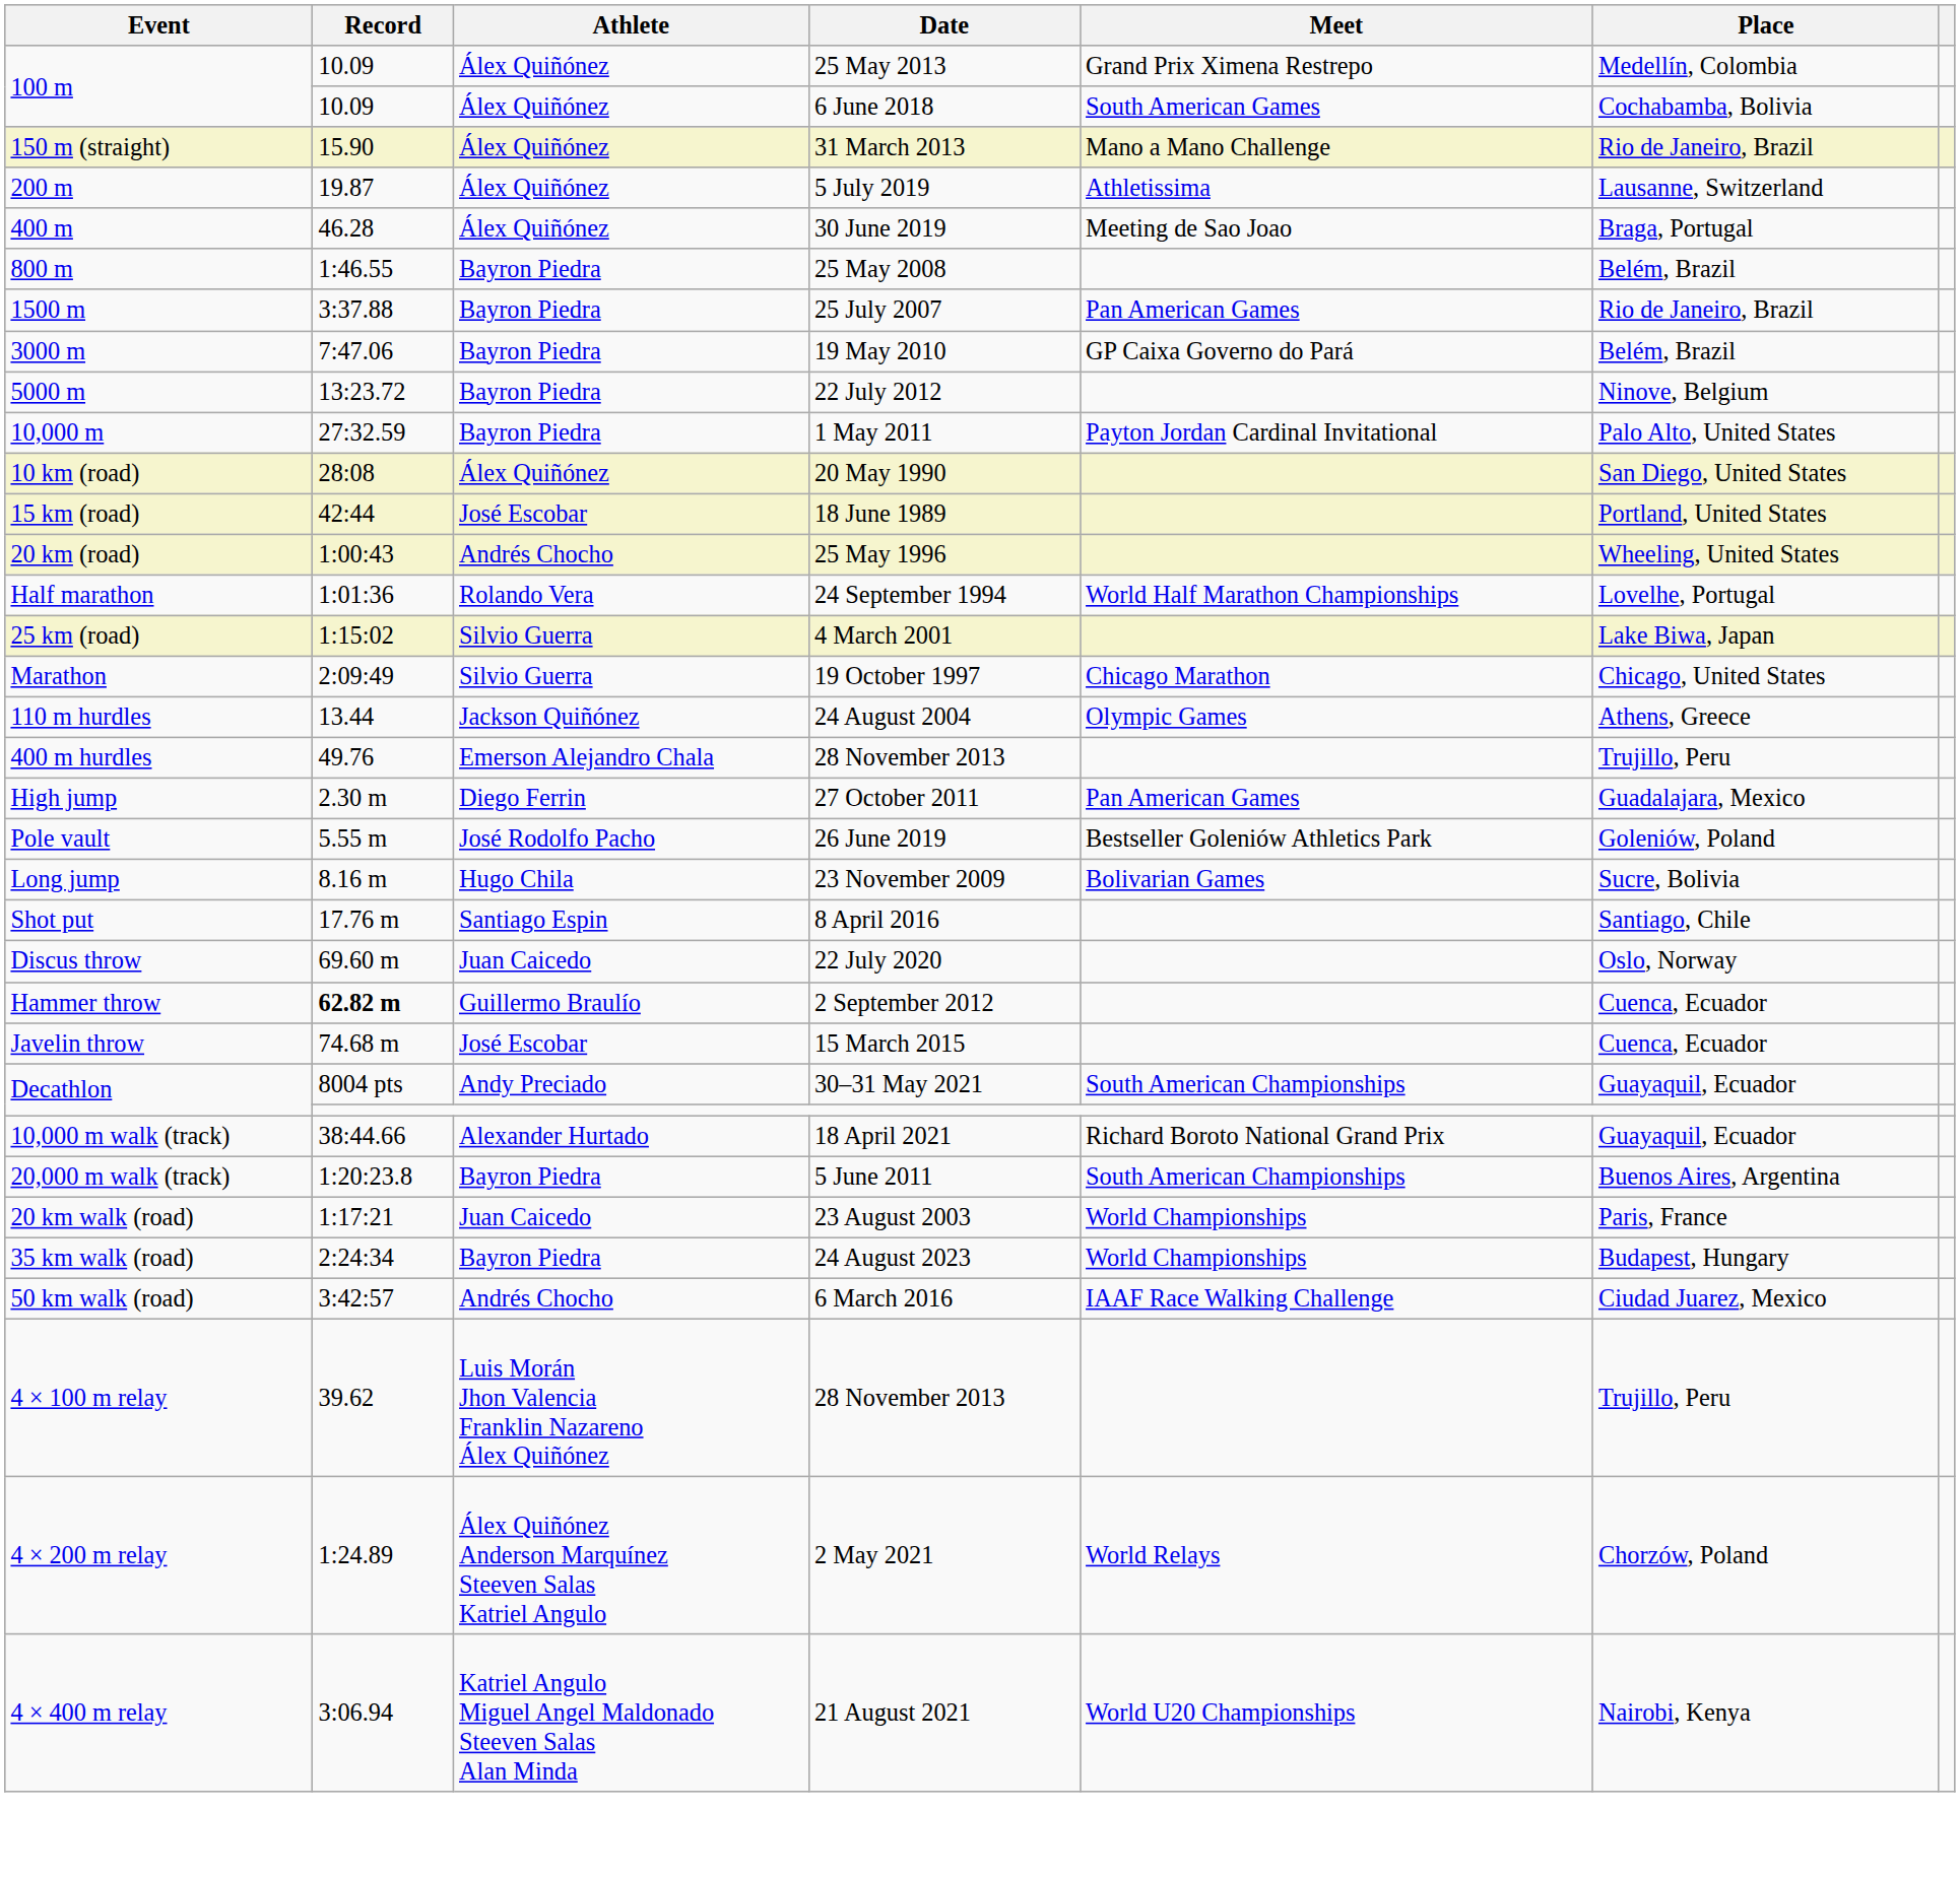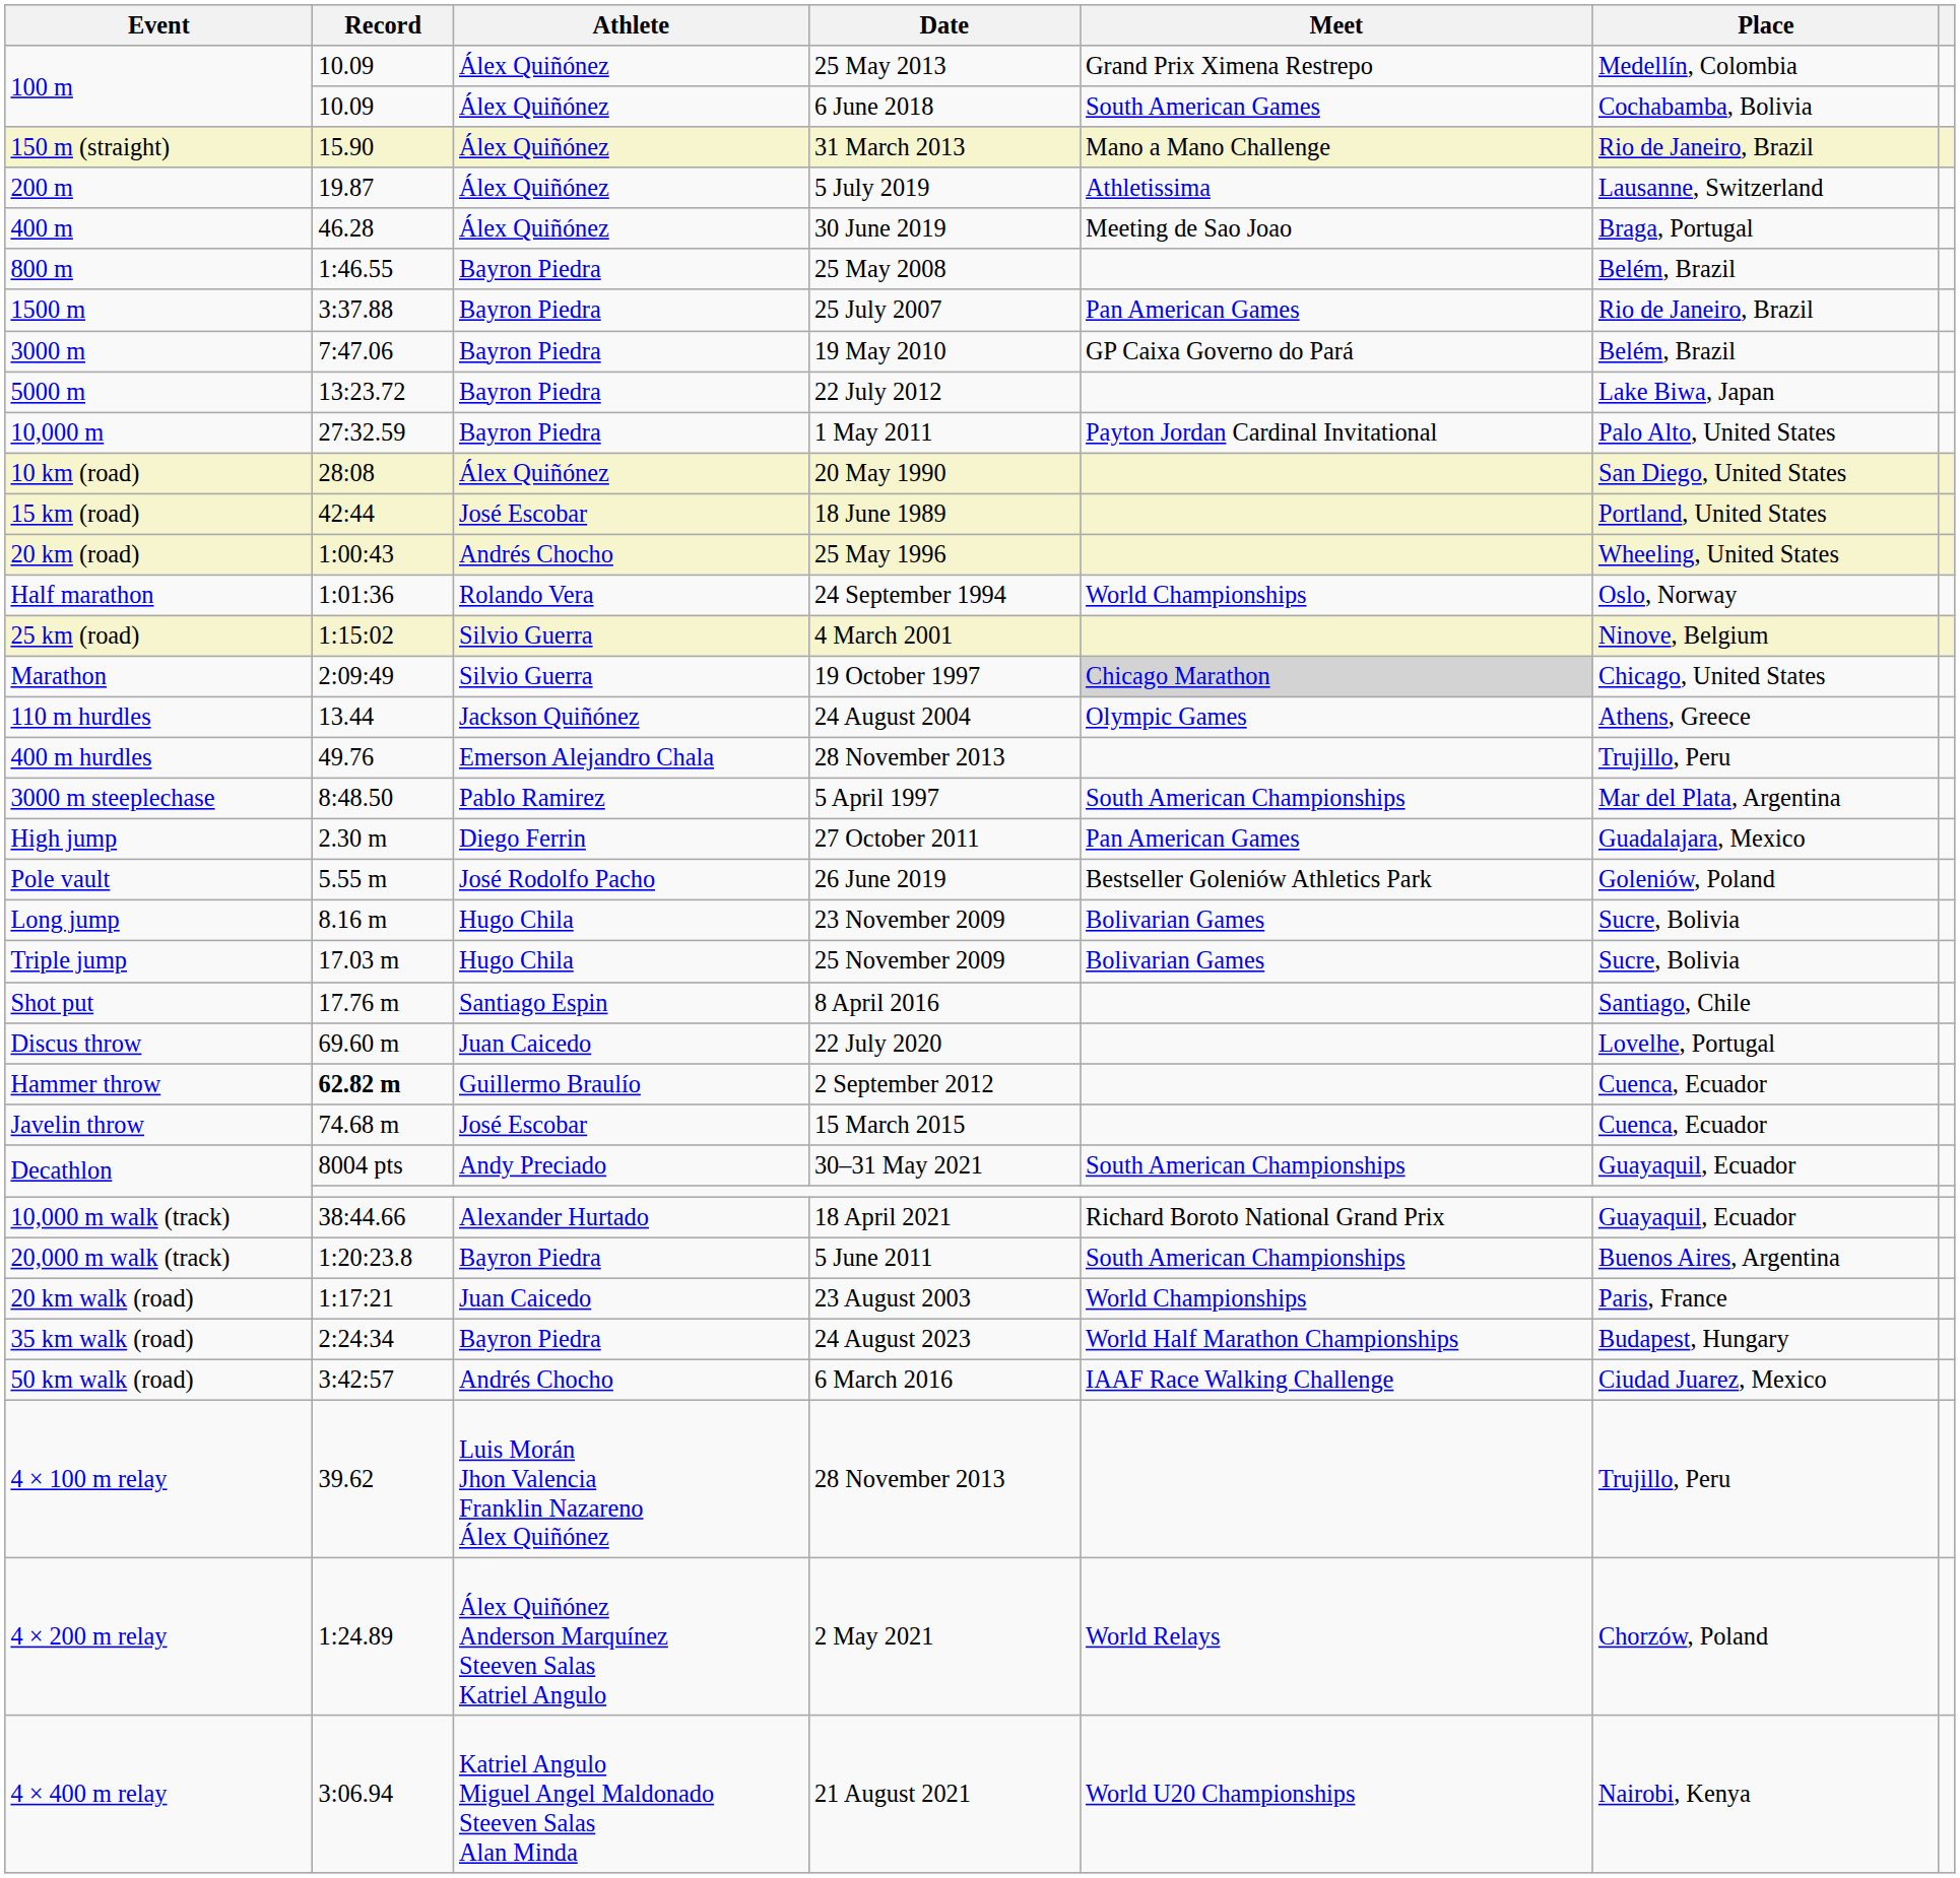22 July 2012 | Place: Ninove, Belgium -> Lake Biwa, Japan
24 September 1994 | Meet: World Half Marathon Championships -> World Championships
24 September 1994 | Place: Lovelhe, Portugal -> Oslo, Norway
4 March 2001 | Place: Lake Biwa, Japan -> Ninove, Belgium
19 October 1997 | Meet: no background -> lightgrey background
+ row: 3000 m steeplechase | 8:48.50 | Pablo Ramirez | 5 April 1997 | South American Championships | Mar del Plata, Argentina
+ row: Triple jump | 17.03 m | Hugo Chila | 25 November 2009 | Bolivarian Games | Sucre, Bolivia
22 July 2020 | Place: Oslo, Norway -> Lovelhe, Portugal
24 August 2023 | Meet: World Championships -> World Half Marathon Championships
